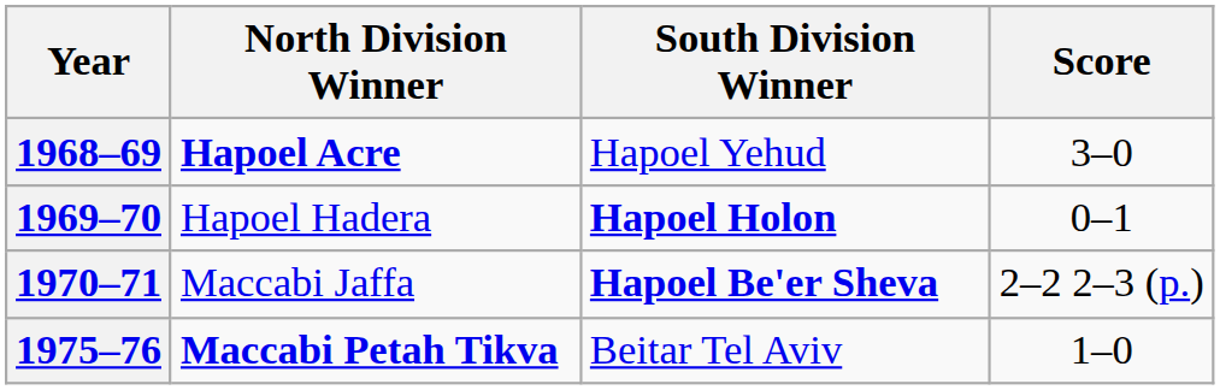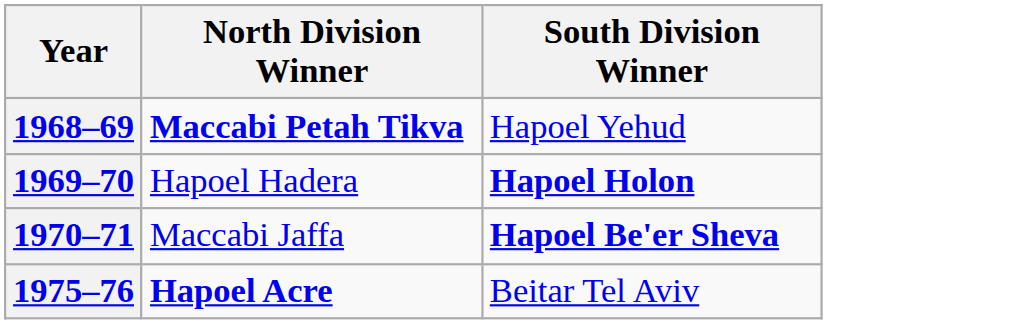- column: Score | 3–0 | 0–1 | 2–2 2–3 (p.) | 1–0
1968–69 | North Division Winner: Hapoel Acre -> Maccabi Petah Tikva
1975–76 | North Division Winner: Maccabi Petah Tikva -> Hapoel Acre
